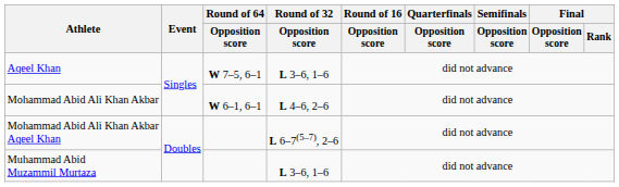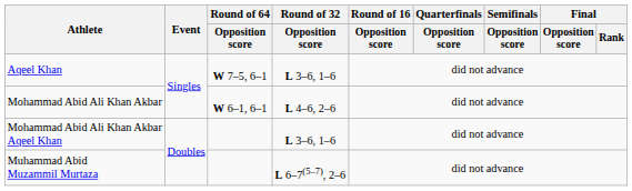Mohammad Abid Ali Khan Akbar Aqeel Khan | Round of 32 / Opposition score: L 6–7(5–7), 2–6 -> L 3–6, 1–6
Muhammad Abid Muzammil Murtaza | Round of 32 / Opposition score: L 3–6, 1–6 -> L 6–7(5–7), 2–6
